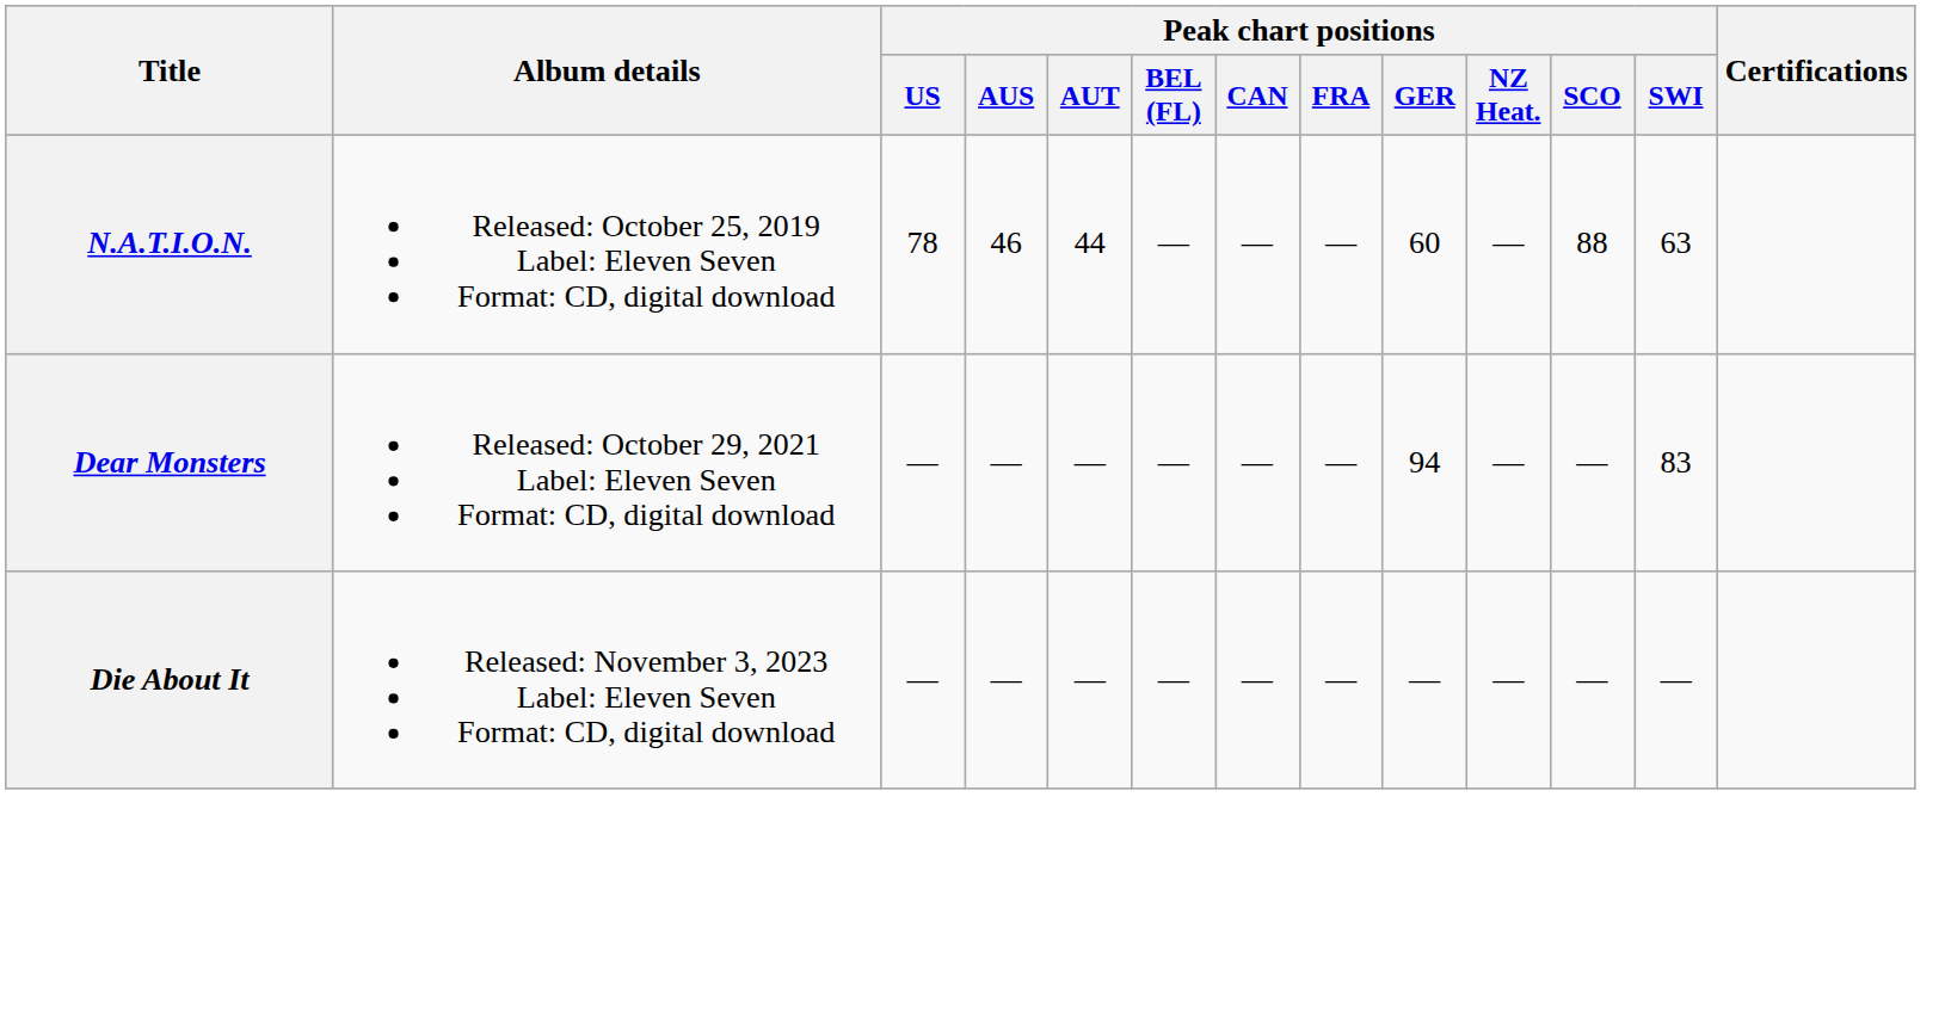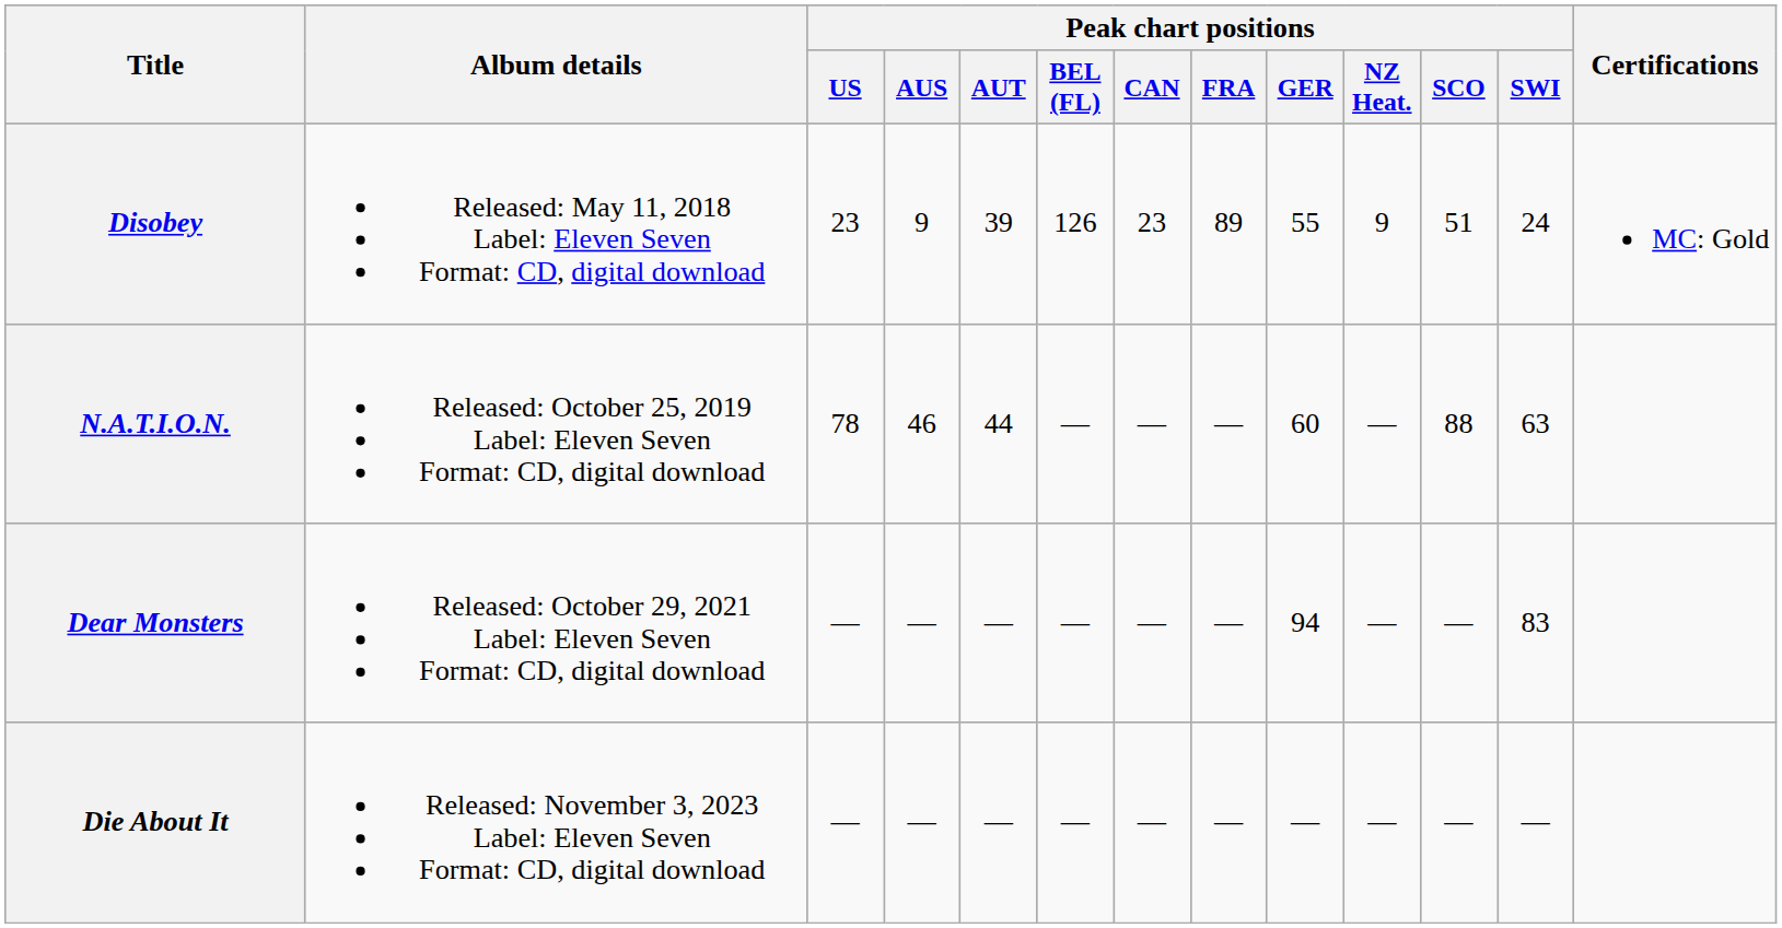+ row: Disobey | Released: May 11, 2018 Label: Eleven Seven Format: CD, digital download | 23 | 9 | 39 | 126 | 23 | 89 | 55 | 9 | 51 | 24 | MC: Gold
